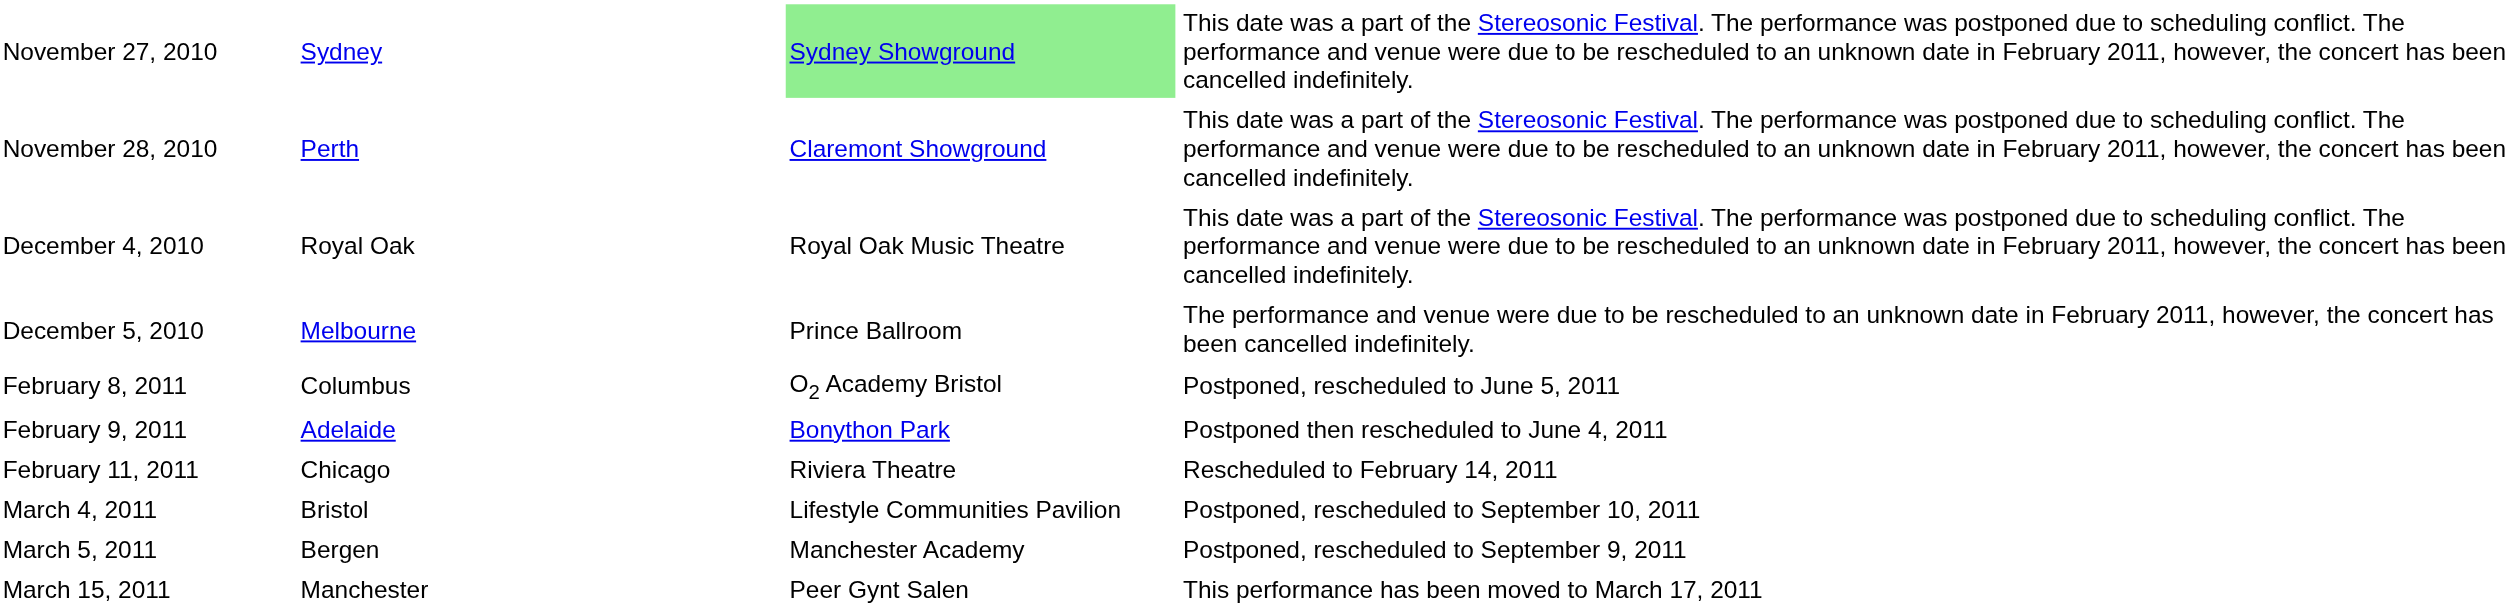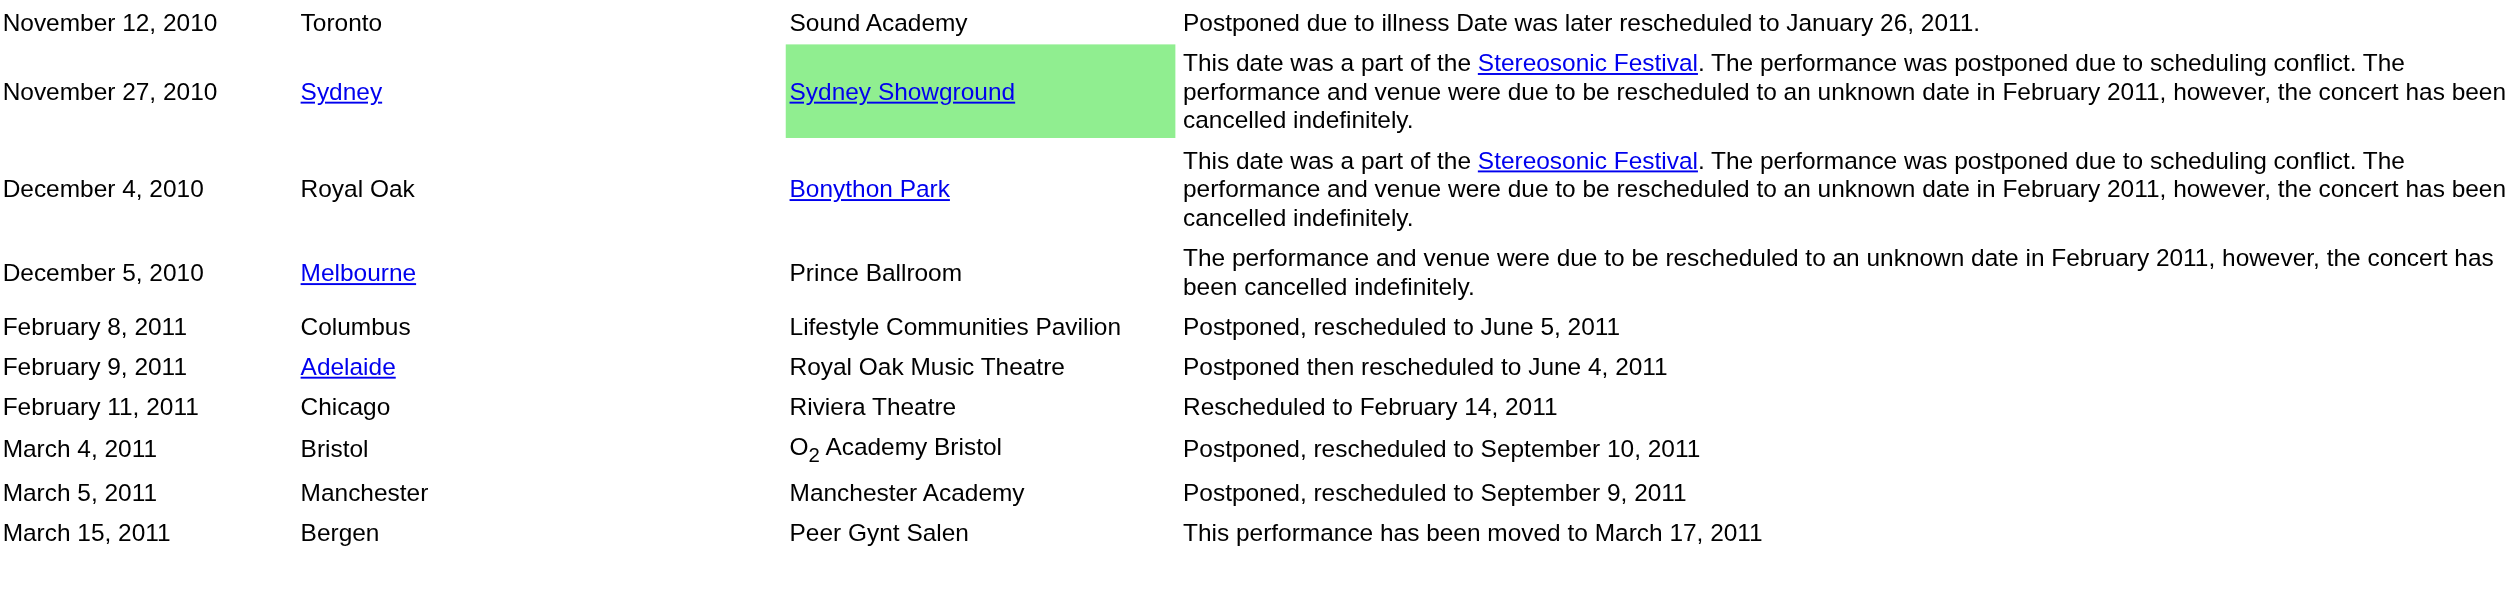+ row: November 12, 2010 | Toronto | Sound Academy | Postponed due to illness Date was later rescheduled to January 26, 2011.
- row: November 28, 2010 | Perth | Claremont Showground | This date was a part of the Stereosonic Festival. The performance was postponed due to scheduling conflict. The performance and venue were due to be rescheduled to an unknown date in February 2011, however, the concert has been cancelled indefinitely.
December 4, 2010 | column 3: Royal Oak Music Theatre -> Bonython Park
February 8, 2011 | column 3: O2 Academy Bristol -> Lifestyle Communities Pavilion
February 9, 2011 | column 3: Bonython Park -> Royal Oak Music Theatre
March 4, 2011 | column 3: Lifestyle Communities Pavilion -> O2 Academy Bristol
March 5, 2011 | column 2: Bergen -> Manchester
March 15, 2011 | column 2: Manchester -> Bergen
